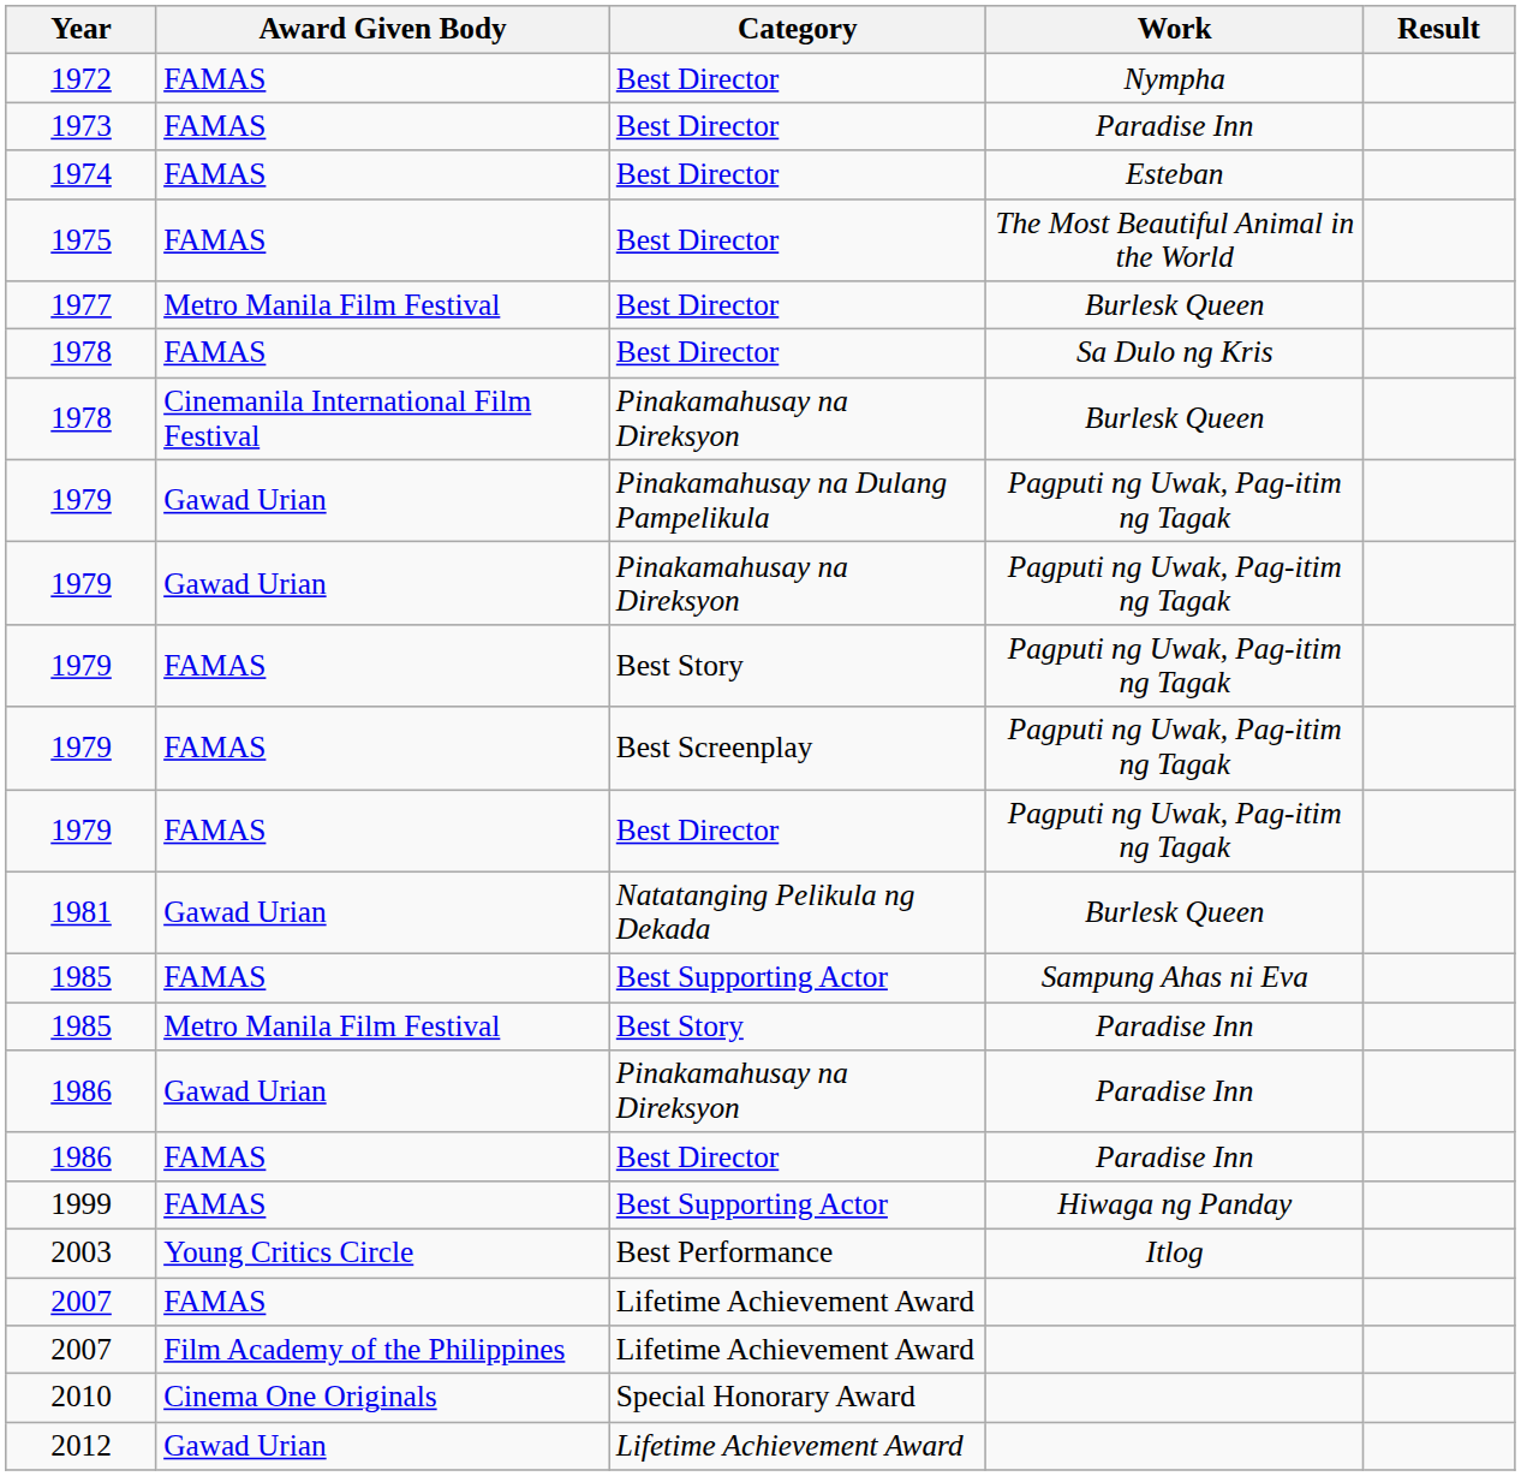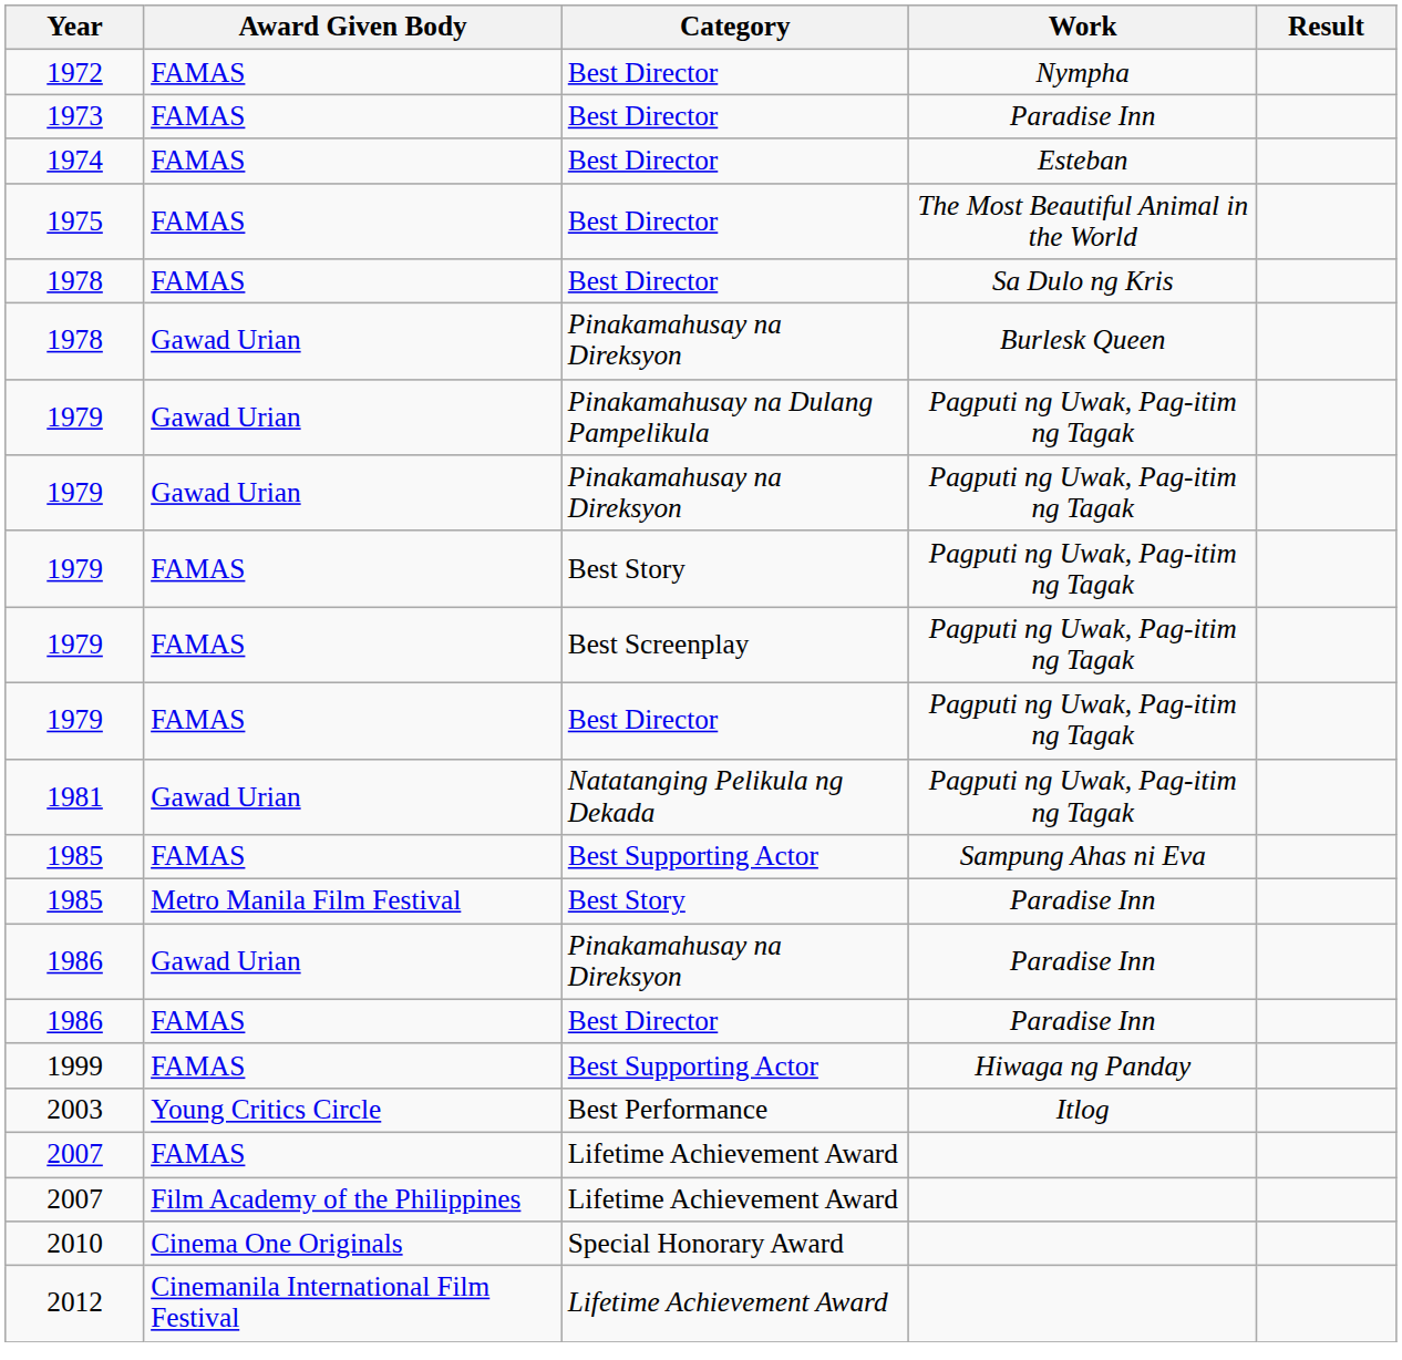- row: 1977 | Metro Manila Film Festival | Best Director | Burlesk Queen
1978 / Pinakamahusay na Direksyon | Award Given Body: Cinemanila International Film Festival -> Gawad Urian
1981 | Work: Burlesk Queen -> Pagputi ng Uwak, Pag-itim ng Tagak
2012 | Award Given Body: Gawad Urian -> Cinemanila International Film Festival
